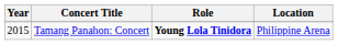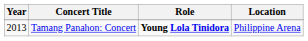Tamang Panahon: Concert | Year: 2015 -> 2013
